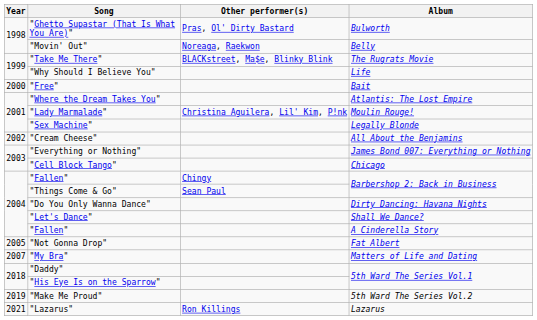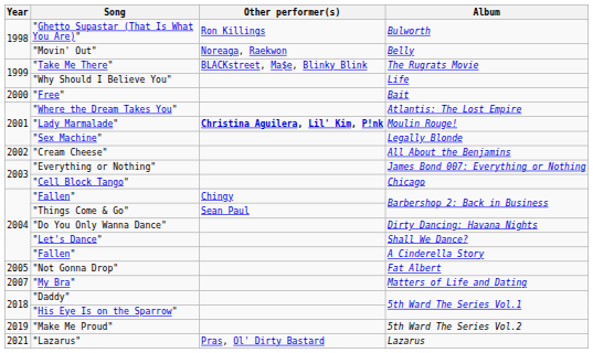"Ghetto Supastar (That Is What You Are)" | Other performer(s): Pras, Ol' Dirty Bastard -> Ron Killings
"Lady Marmalade" | Other performer(s): normal -> bold
"Lazarus" | Other performer(s): Ron Killings -> Pras, Ol' Dirty Bastard
